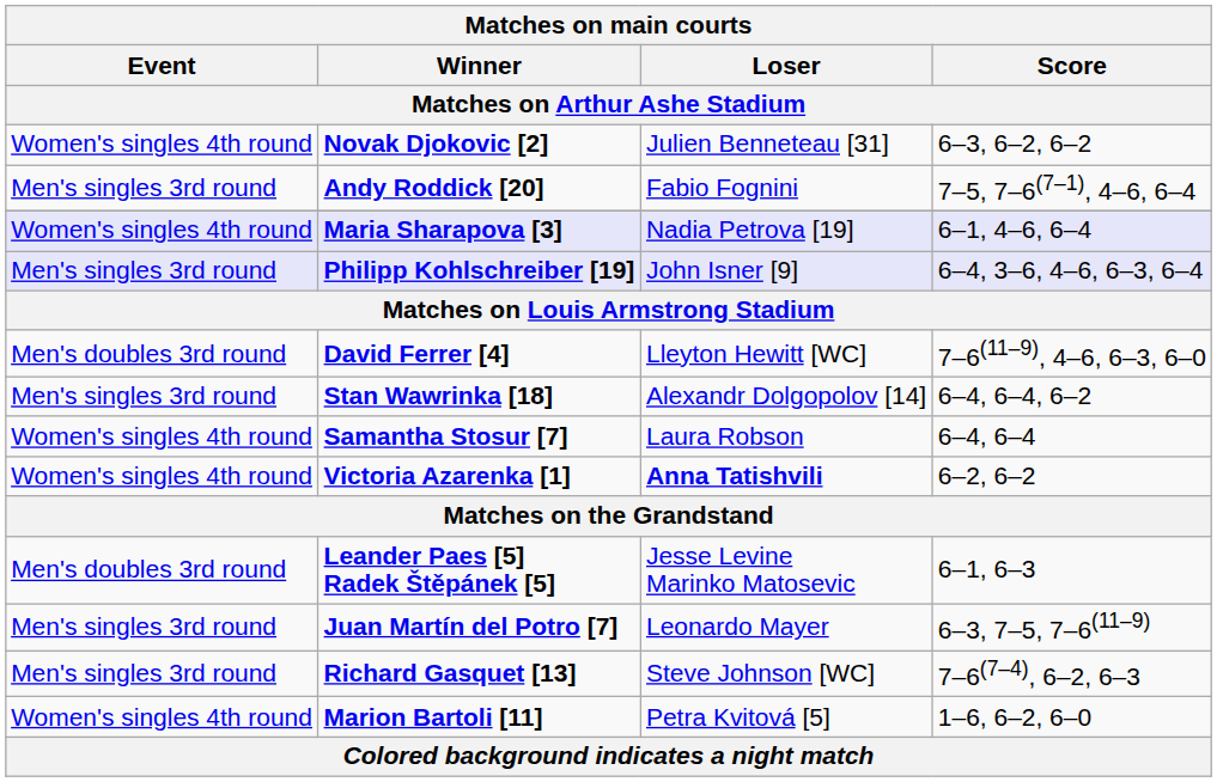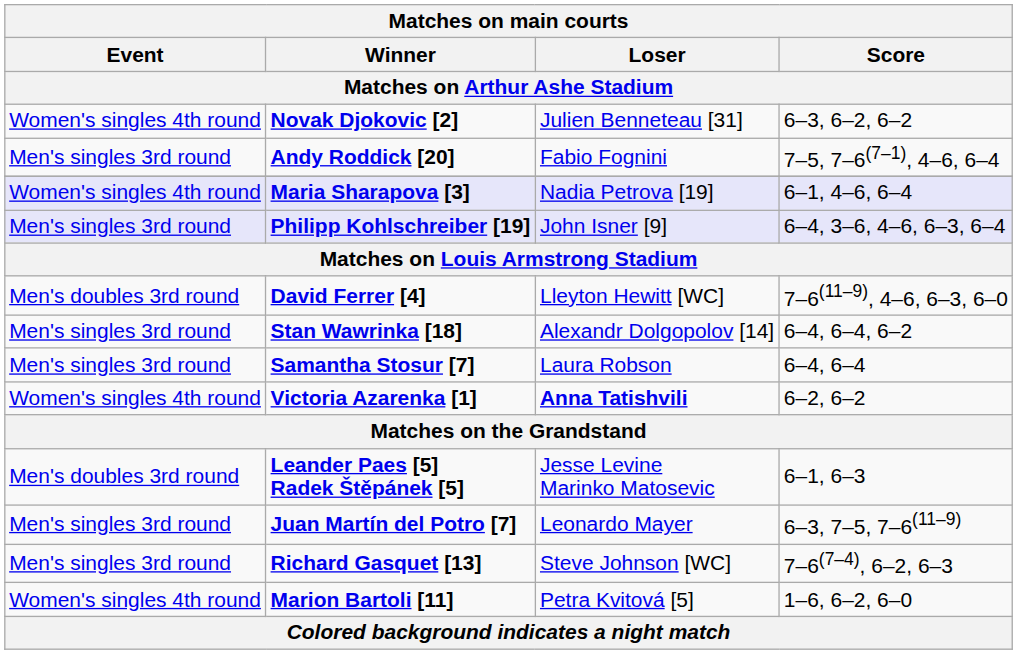Samantha Stosur [7] | Event: Women's singles 4th round -> Men's singles 3rd round
